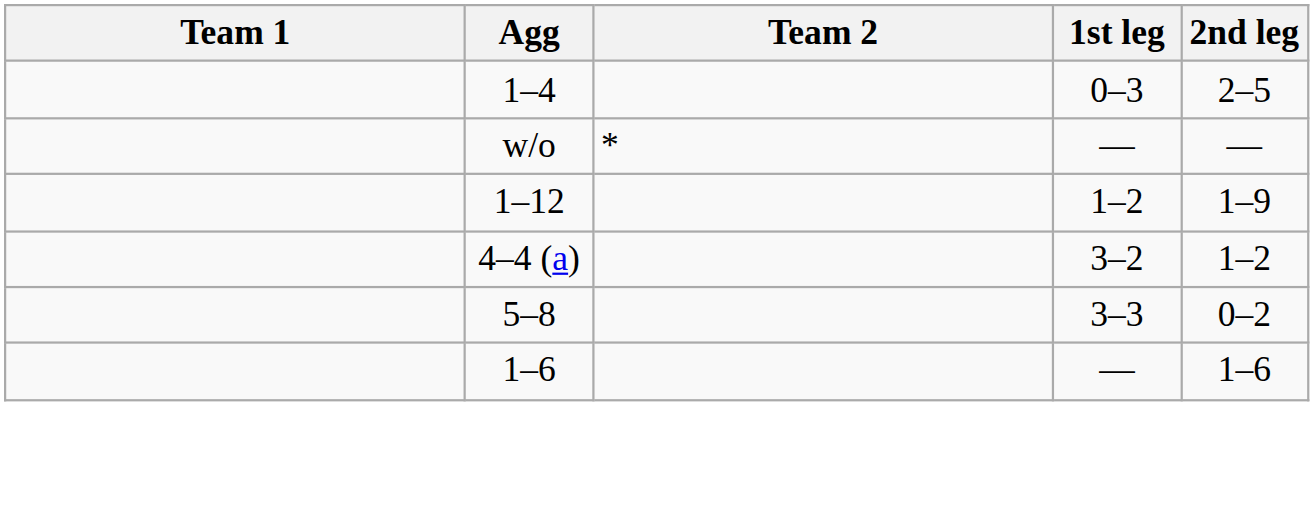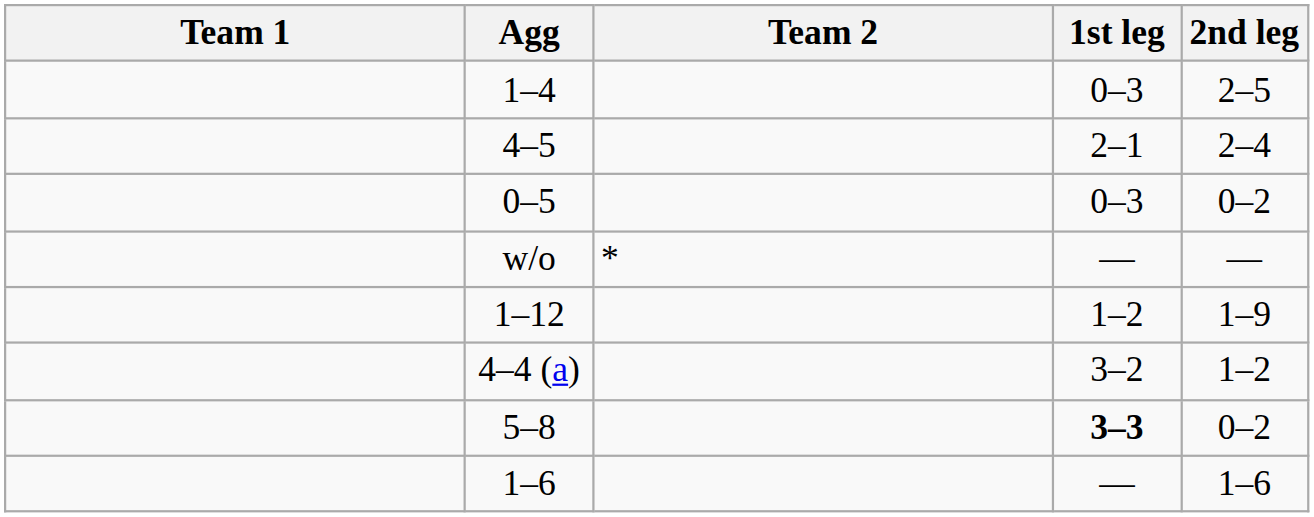+ row: 4–5 | 2–1 | 2–4
+ row: 0–5 | 0–3 | 0–2
5–8 | 1st leg: normal -> bold
